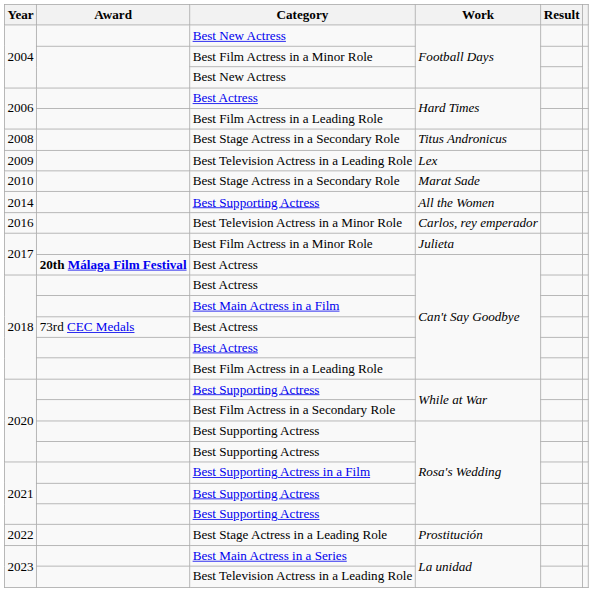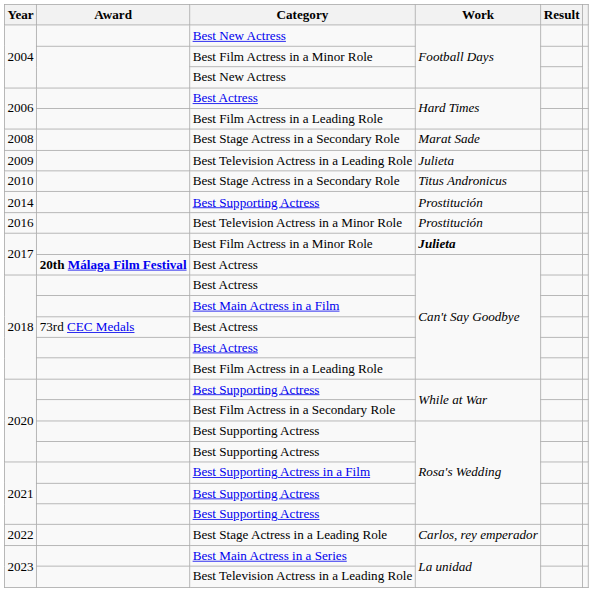2008 | Work: Titus Andronicus -> Marat Sade
2009 | Work: Lex -> Julieta
2010 | Work: Marat Sade -> Titus Andronicus
2014 | Work: All the Women -> Prostitución
2016 | Work: Carlos, rey emperador -> Prostitución
2017 / Best Film Actress in a Minor Role | Work: normal -> bold
2022 | Work: Prostitución -> Carlos, rey emperador
